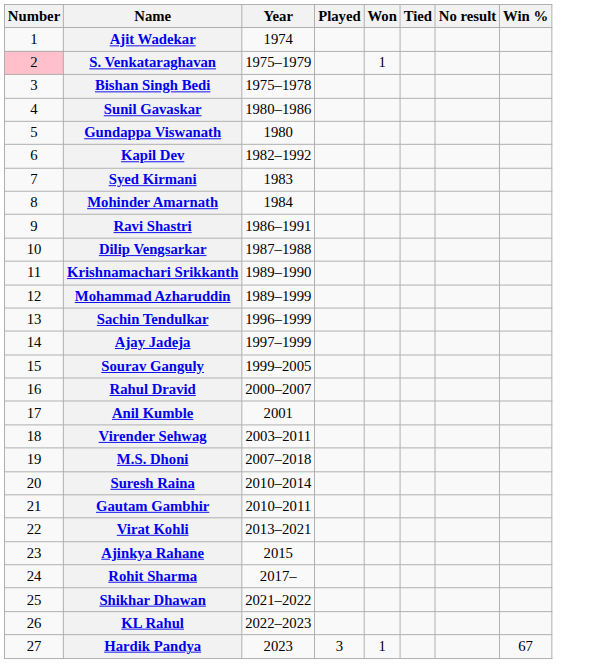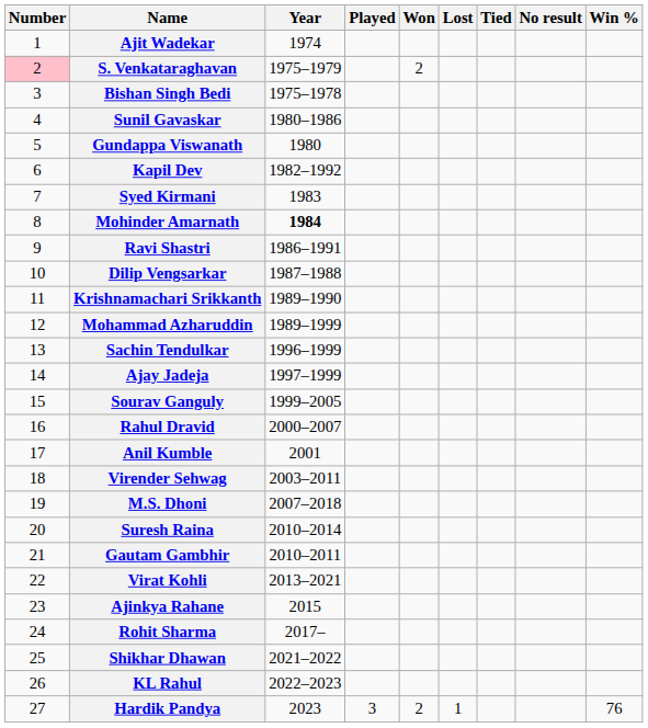+ column: Lost | 1
S. Venkataraghavan | Won: 1 -> 2
Mohinder Amarnath | Year: normal -> bold
Hardik Pandya | Won: 1 -> 2
Hardik Pandya | Win %: 67 -> 76
